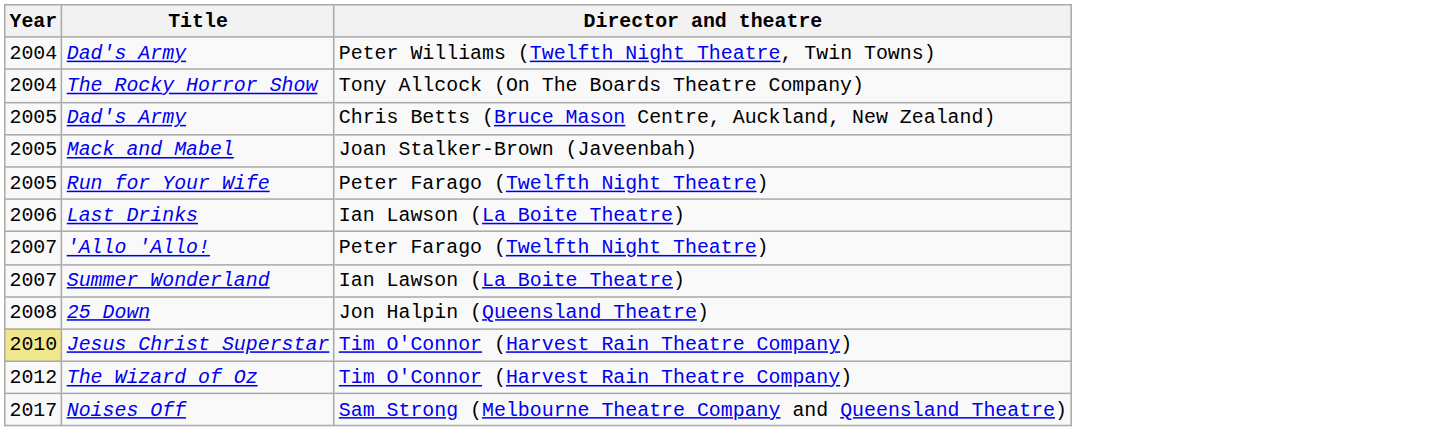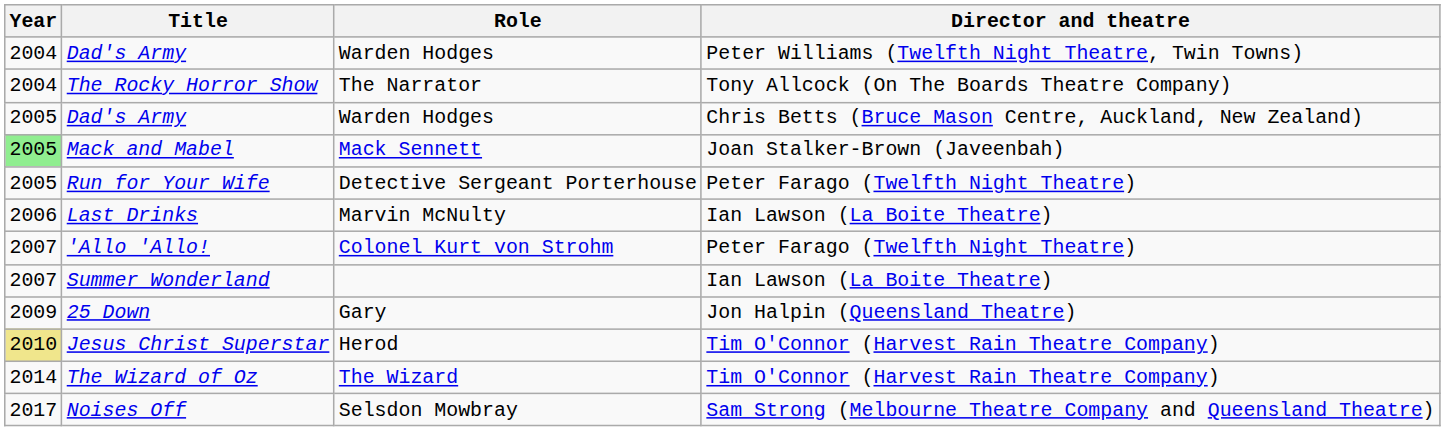+ column: Role | Warden Hodges | The Narrator | Warden Hodges | Mack Sennett | Detective Sergeant Porterhouse | Marvin McNulty | Colonel Kurt von Strohm | Gary | Herod | The Wizard | Selsdon Mowbray
Mack and Mabel | Year: no background -> lightgreen background
25 Down | Year: 2008 -> 2009
The Wizard of Oz | Year: 2012 -> 2014
